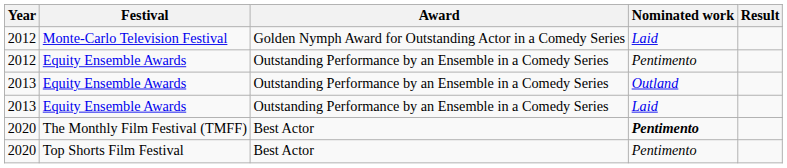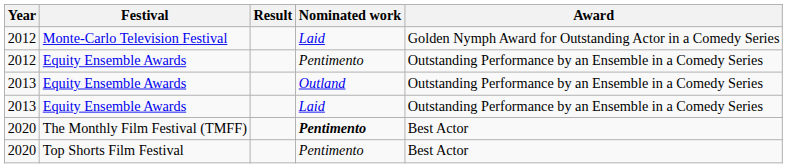columns swapped: Award <-> Result
